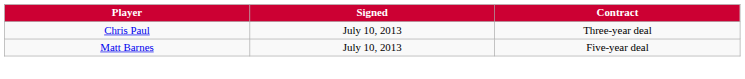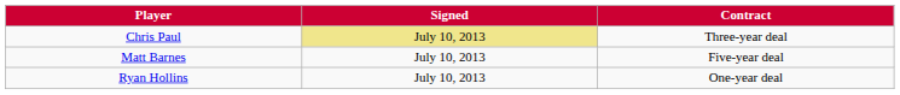Chris Paul | Signed: no background -> khaki background
+ row: Ryan Hollins | July 10, 2013 | One-year deal
